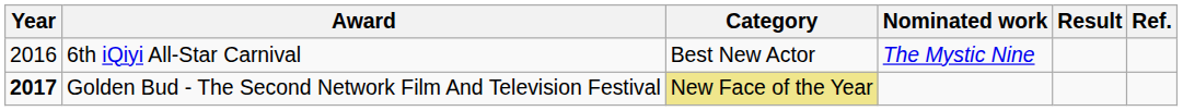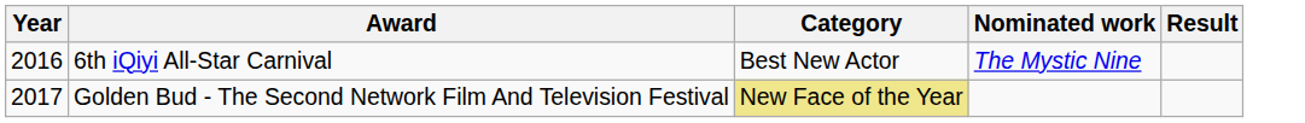- column: Ref.
Golden Bud - The Second Network Film And Television Festival | Year: bold -> normal
